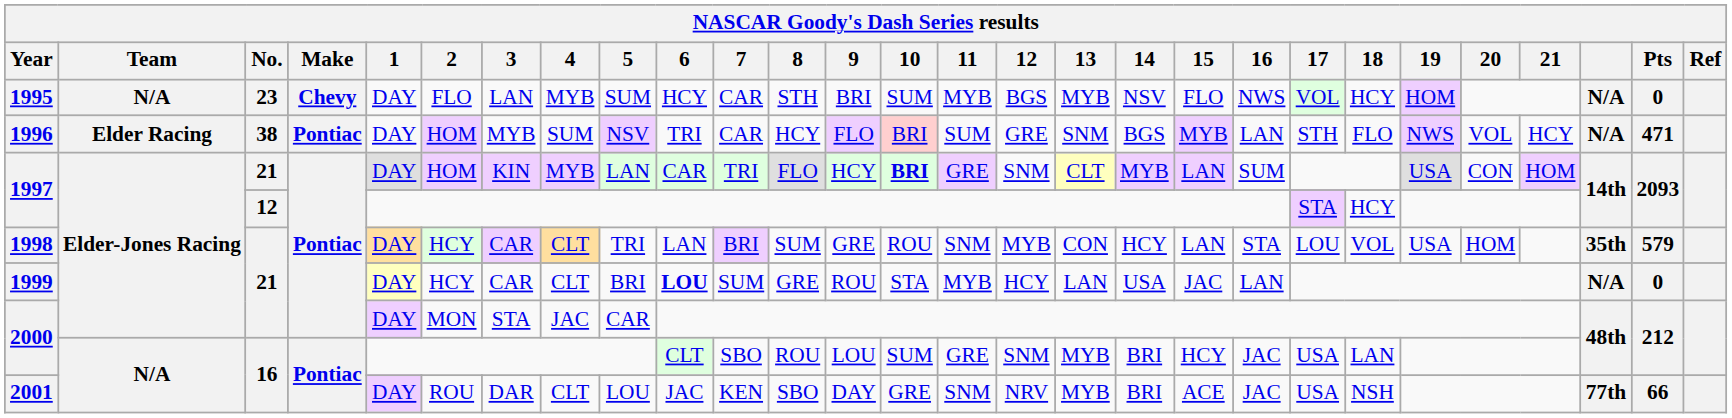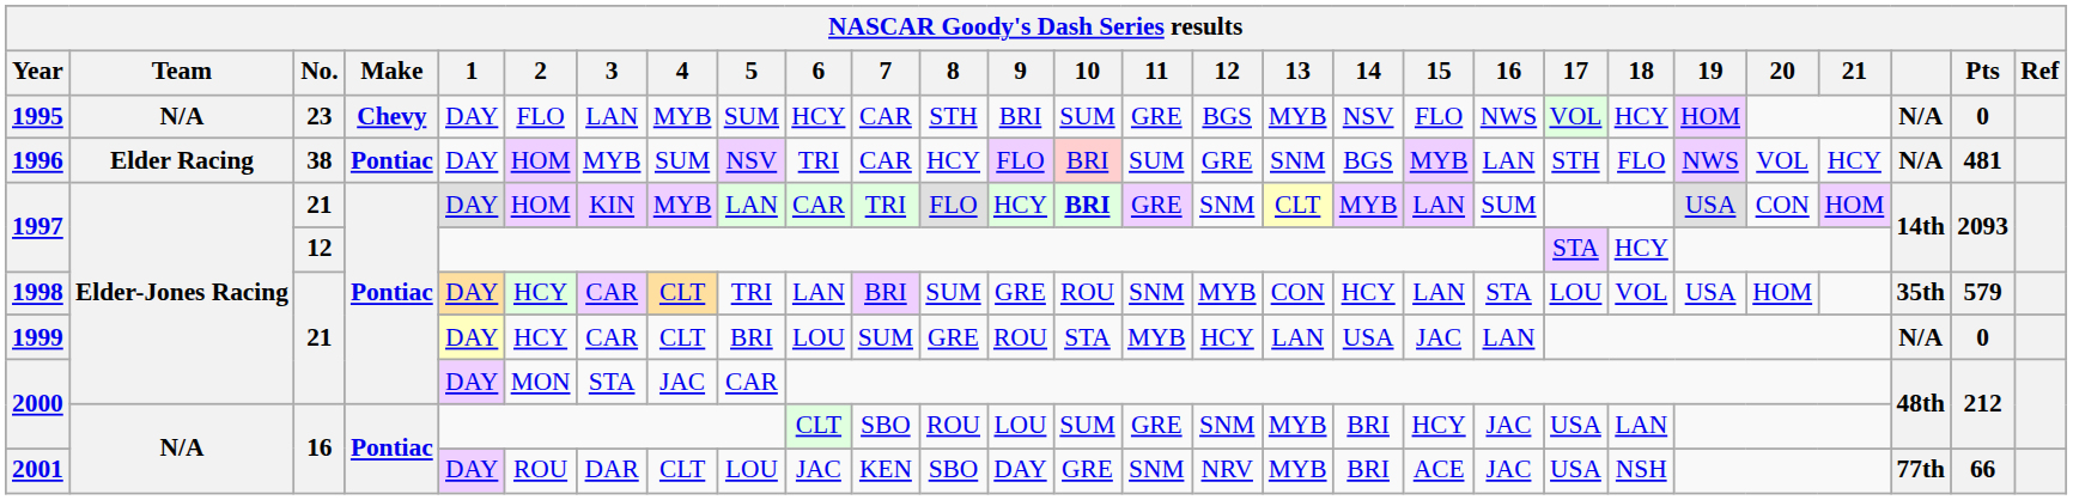1995 | 11: MYB -> GRE
1996 | Pts: 471 -> 481
1999 | 6: bold -> normal
